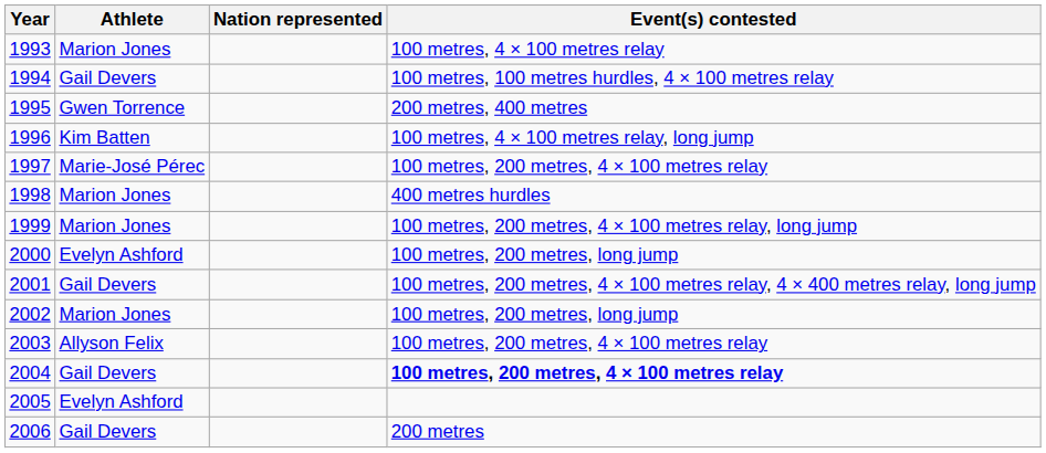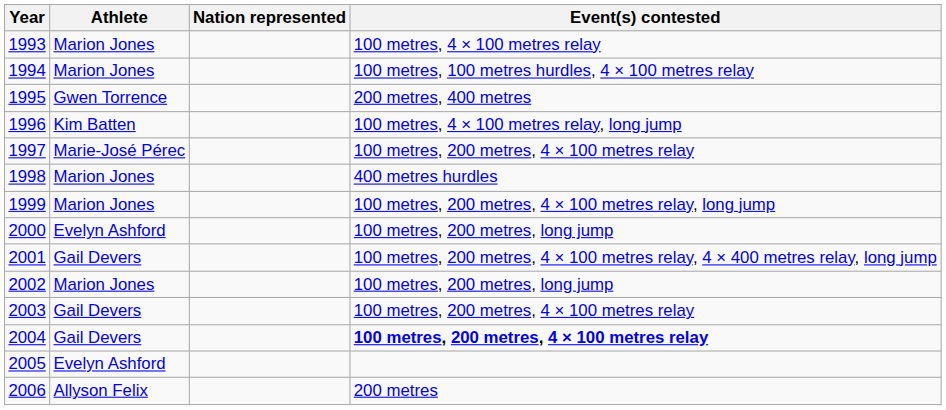1994 | Athlete: Gail Devers -> Marion Jones
2003 | Athlete: Allyson Felix -> Gail Devers
2006 | Athlete: Gail Devers -> Allyson Felix
